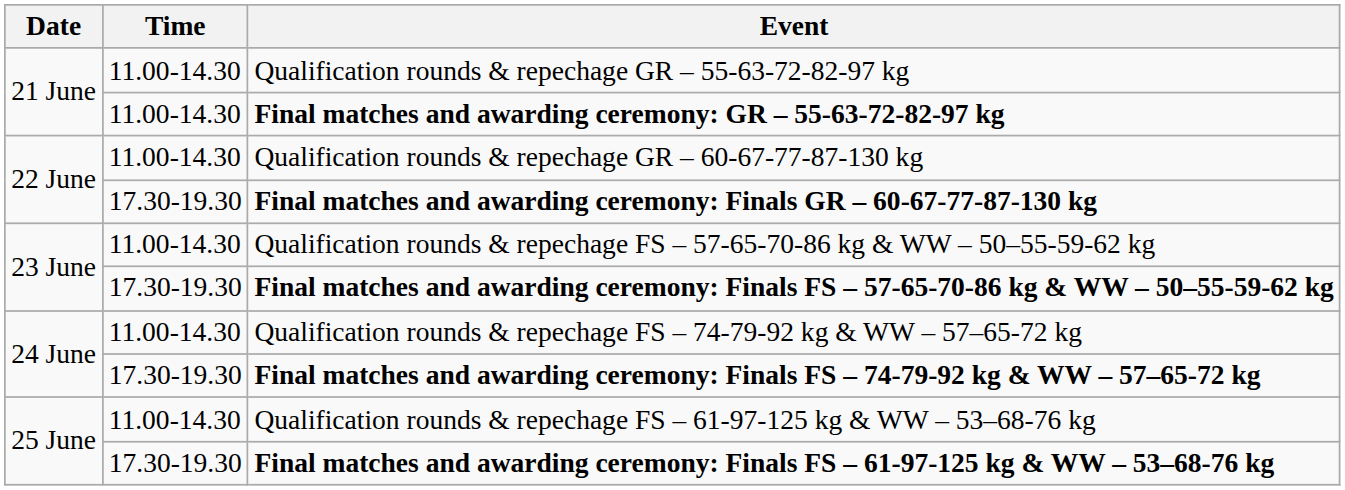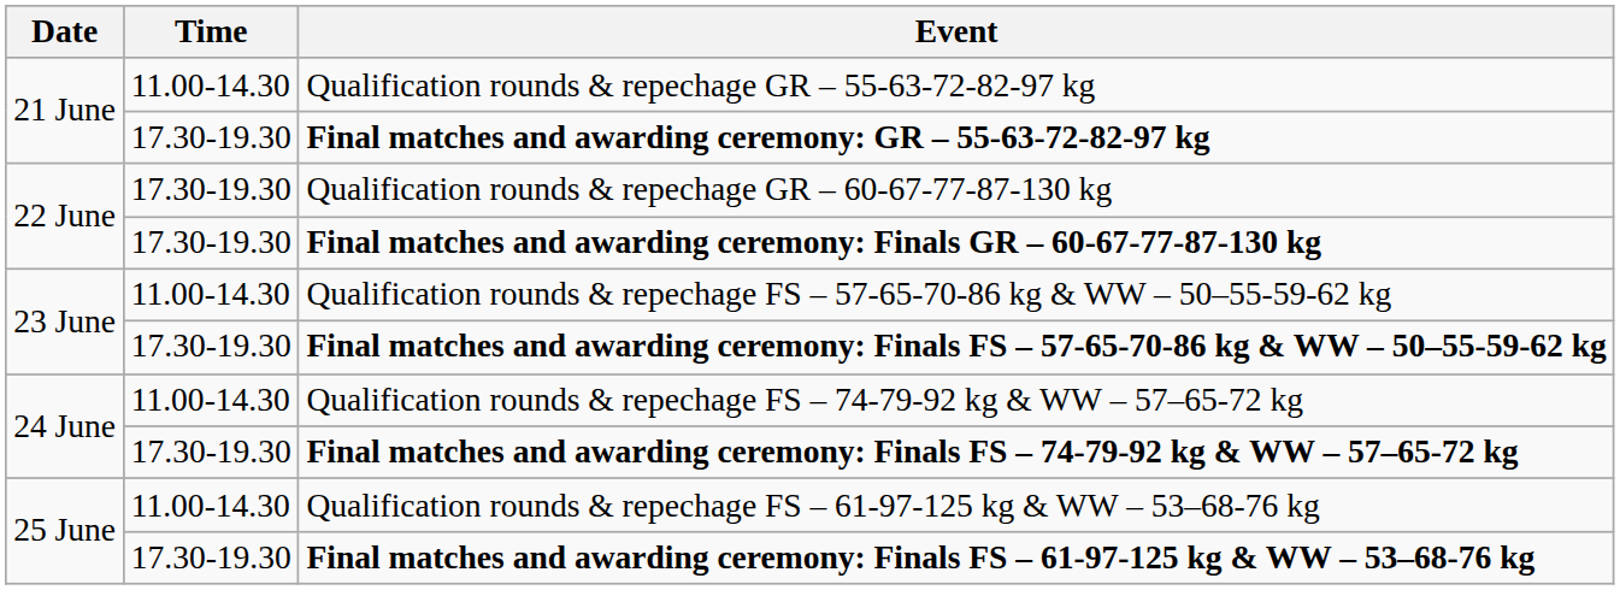Final matches and awarding ceremony: GR – 55-63-72-82-97 kg | Time: 11.00-14.30 -> 17.30-19.30
Qualification rounds & repechage GR – 60-67-77-87-130 kg | Time: 11.00-14.30 -> 17.30-19.30
